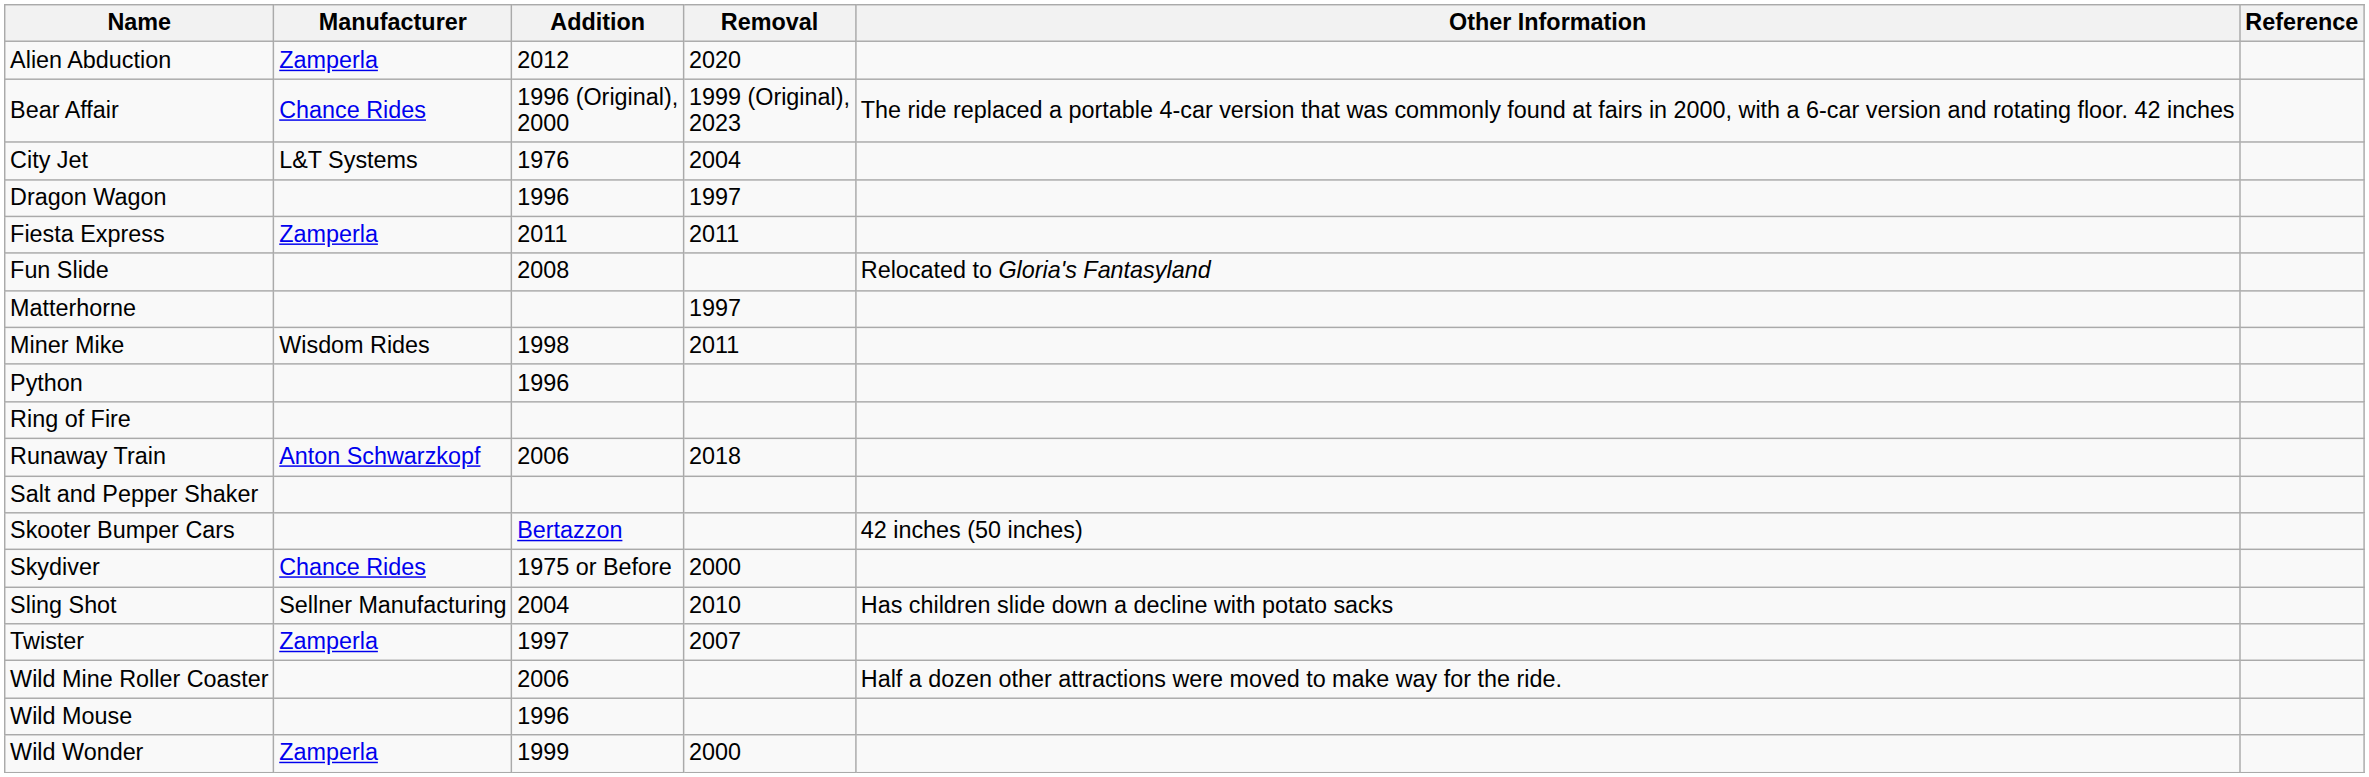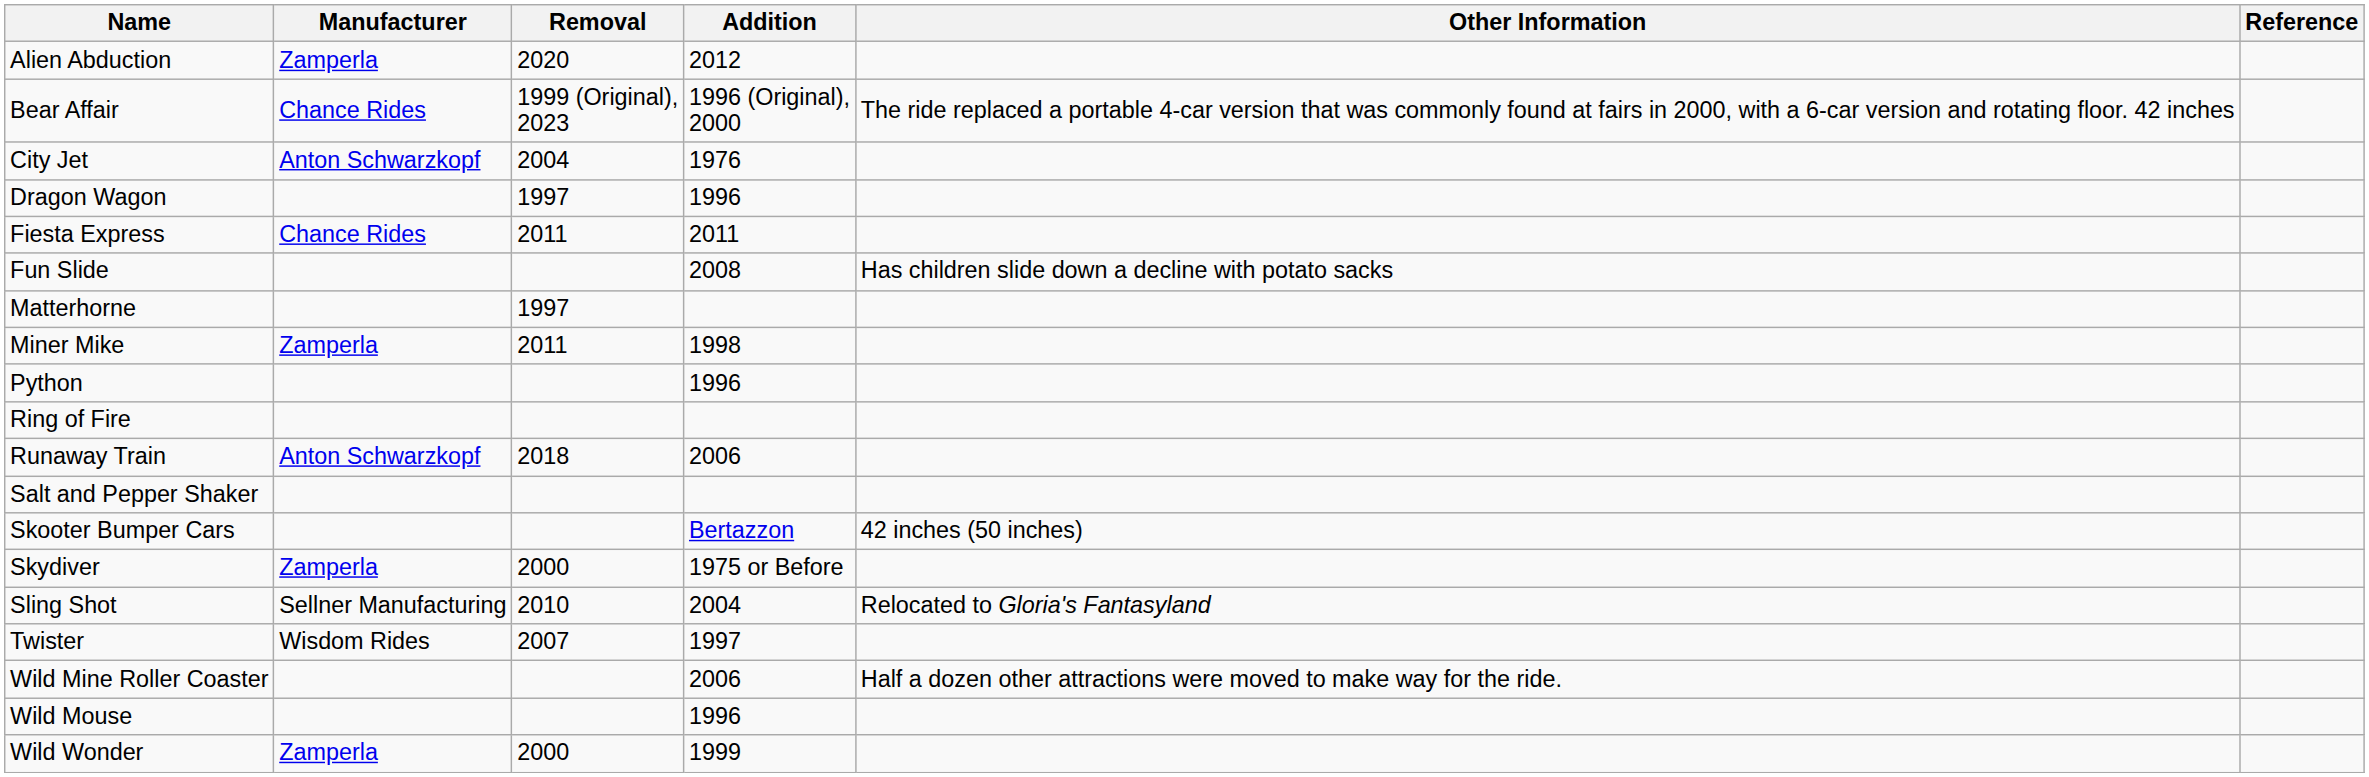columns swapped: Addition <-> Removal
City Jet | Manufacturer: L&T Systems -> Anton Schwarzkopf
Fiesta Express | Manufacturer: Zamperla -> Chance Rides
Fun Slide | Other Information: Relocated to Gloria's Fantasyland -> Has children slide down a decline with potato sacks
Miner Mike | Manufacturer: Wisdom Rides -> Zamperla
Skydiver | Manufacturer: Chance Rides -> Zamperla
Sling Shot | Other Information: Has children slide down a decline with potato sacks -> Relocated to Gloria's Fantasyland
Twister | Manufacturer: Zamperla -> Wisdom Rides
